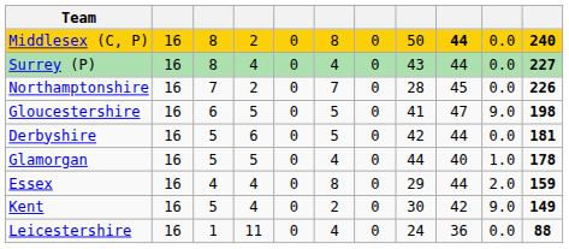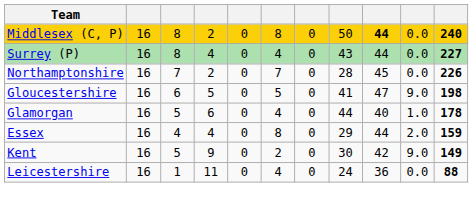- row: Derbyshire | 16 | 5 | 6 | 0 | 5 | 0 | 42 | 44 | 0.0 | 181
Glamorgan | column 4: 5 -> 6
Kent | column 4: 4 -> 9
